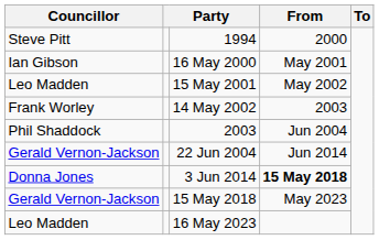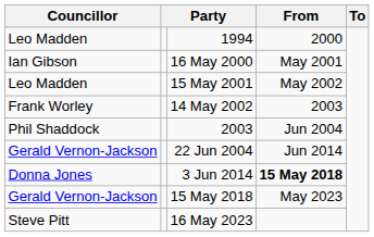1994 | Councillor: Steve Pitt -> Leo Madden
16 May 2023 | Councillor: Leo Madden -> Steve Pitt
